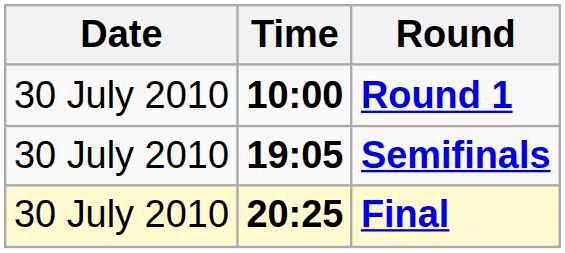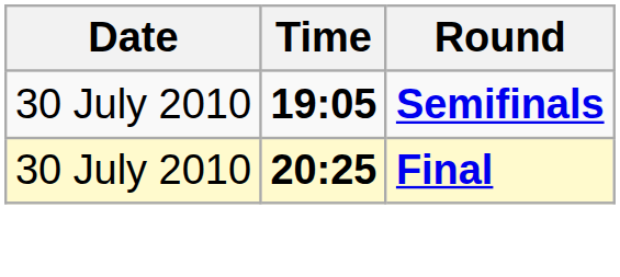- row: 30 July 2010 | 10:00 | Round 1
